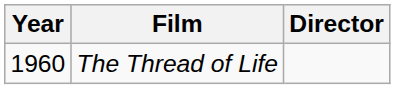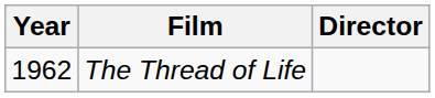The Thread of Life | Year: 1960 -> 1962
